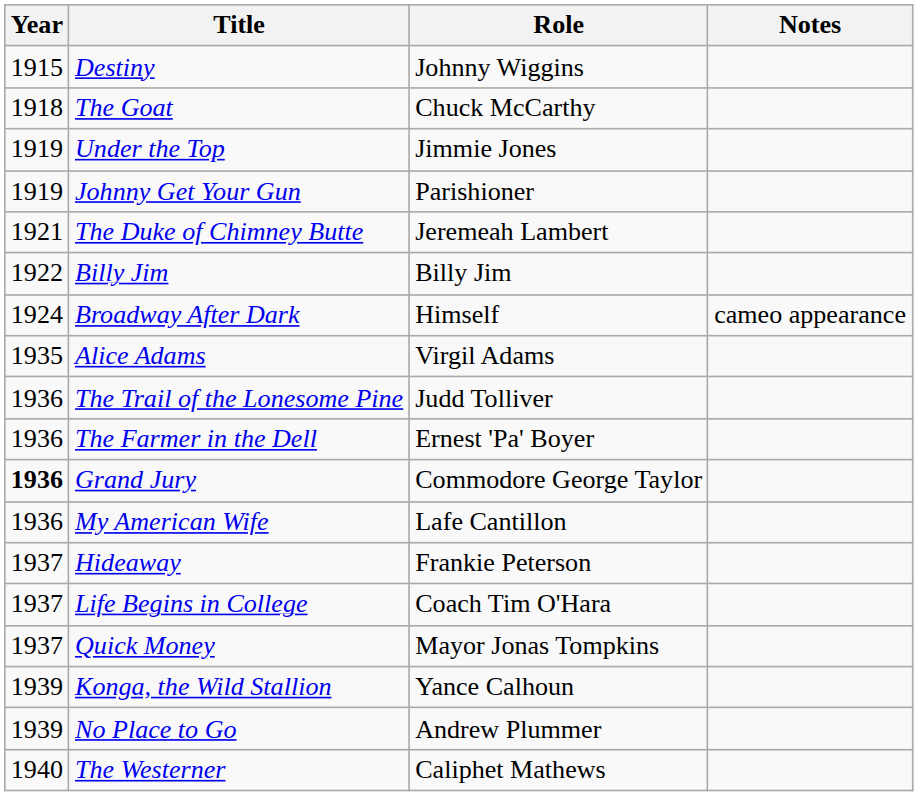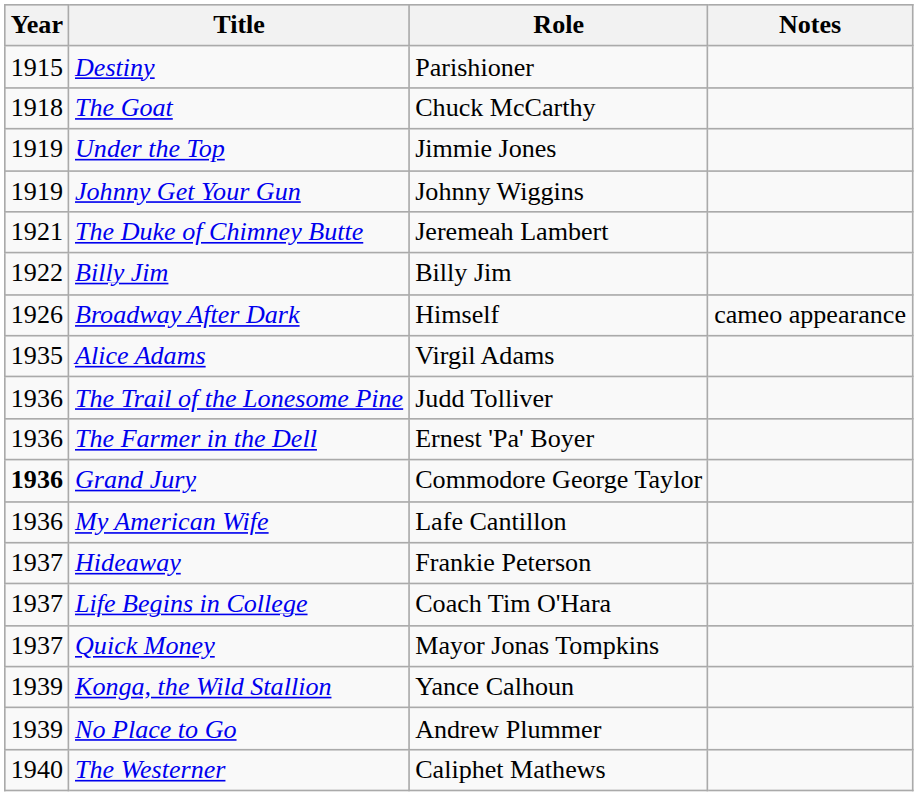Destiny | Role: Johnny Wiggins -> Parishioner
Johnny Get Your Gun | Role: Parishioner -> Johnny Wiggins
Broadway After Dark | Year: 1924 -> 1926
